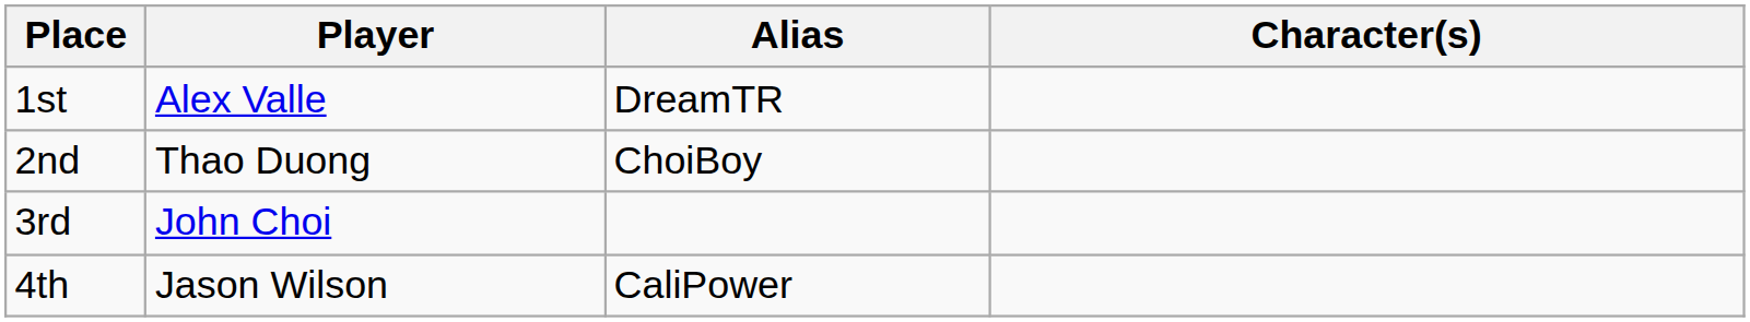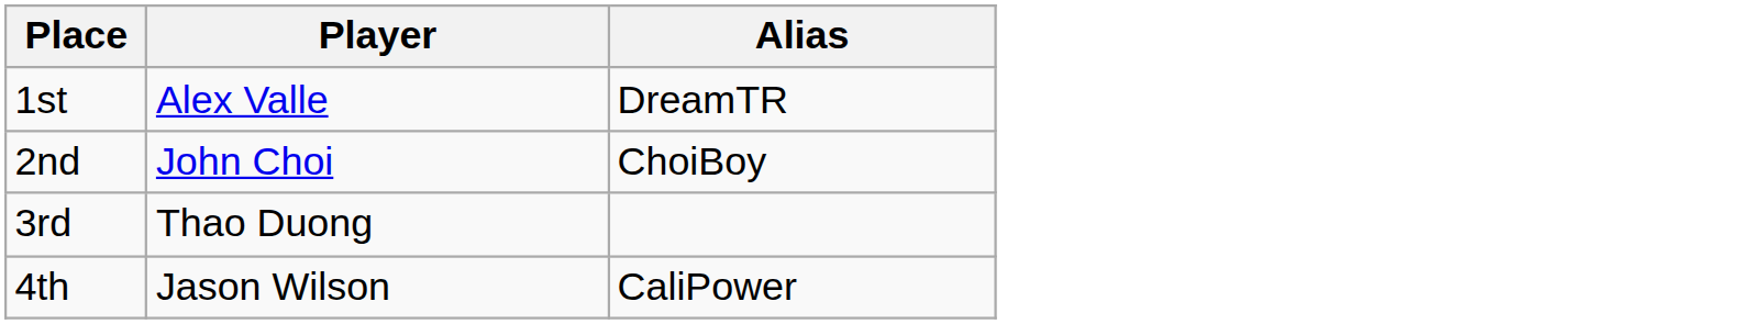- column: Character(s)
2nd | Player: Thao Duong -> John Choi
3rd | Player: John Choi -> Thao Duong
